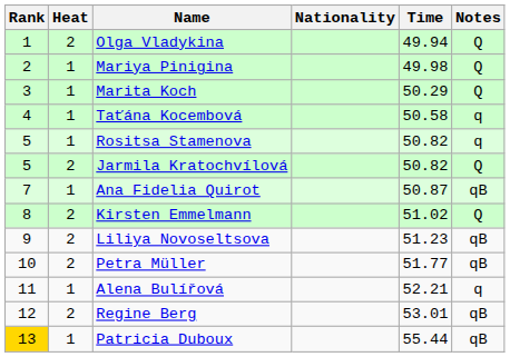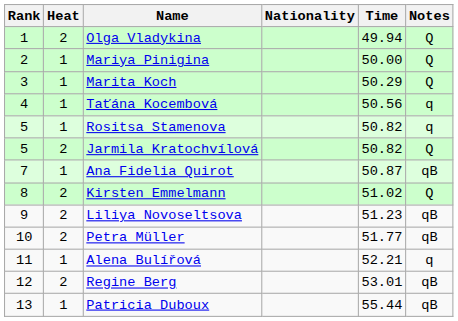Mariya Pinigina | Time: 49.98 -> 50.00
Taťána Kocembová | Time: 50.58 -> 50.56
Patricia Duboux | Rank: gold background -> no background
